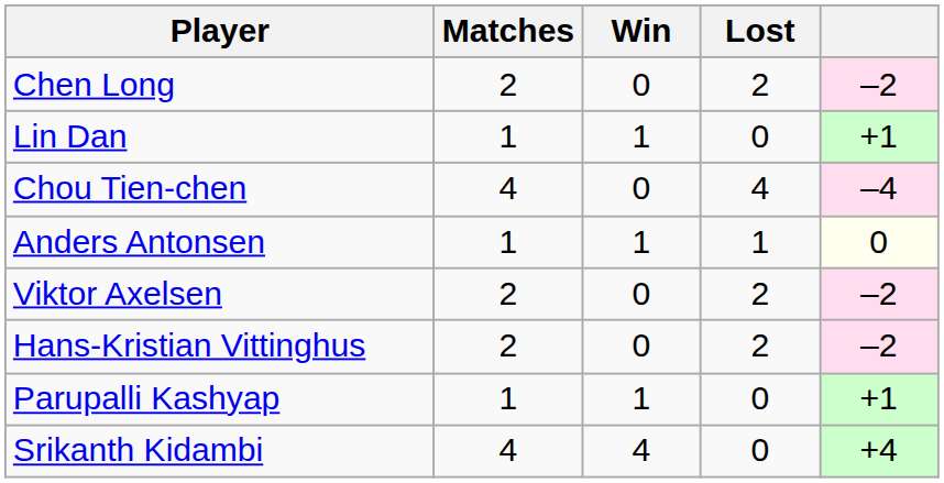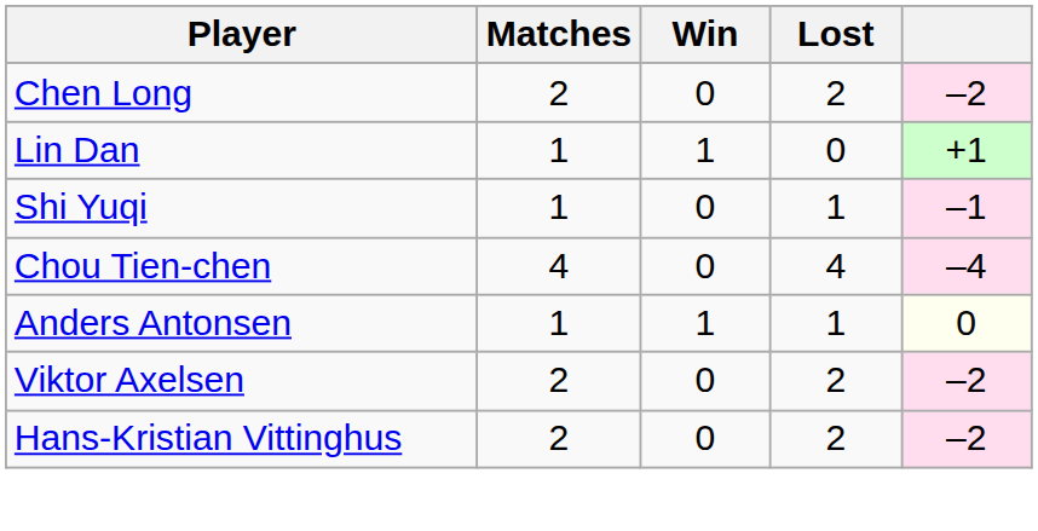+ row: Shi Yuqi | 1 | 0 | 1 | –1
- row: Parupalli Kashyap | 1 | 1 | 0 | +1
- row: Srikanth Kidambi | 4 | 4 | 0 | +4
